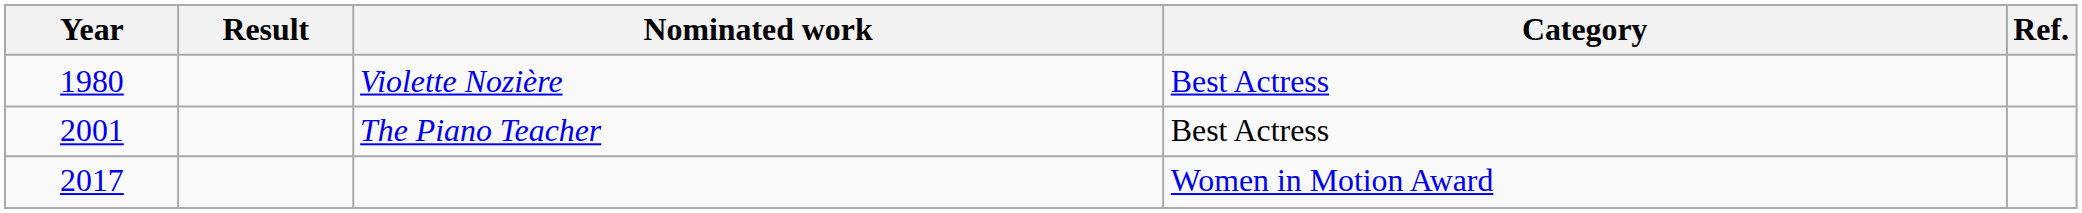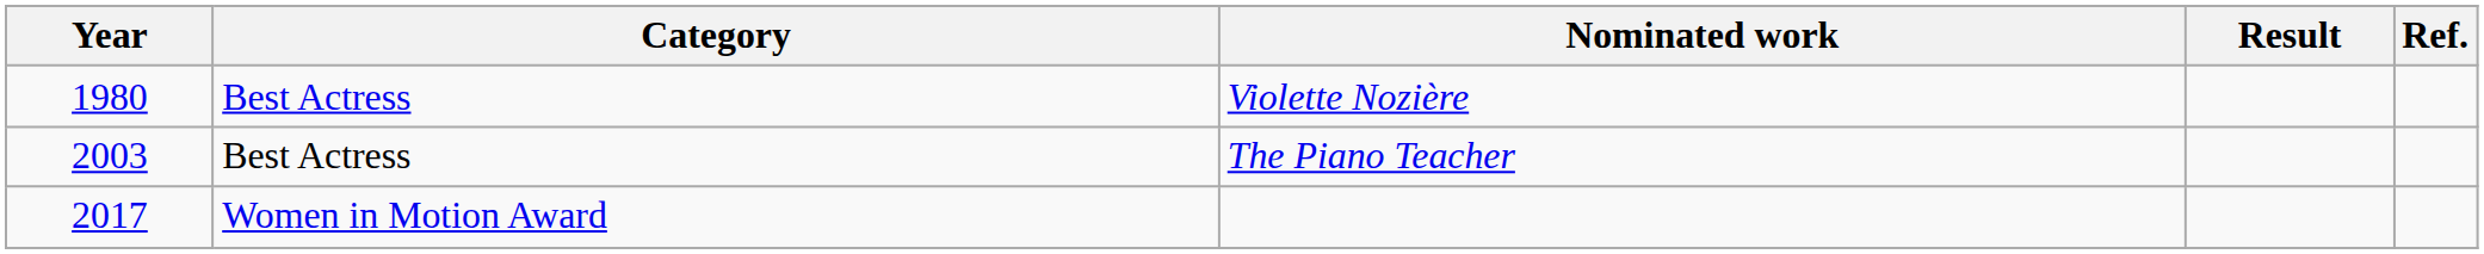columns swapped: Category <-> Result
The Piano Teacher | Year: 2001 -> 2003
